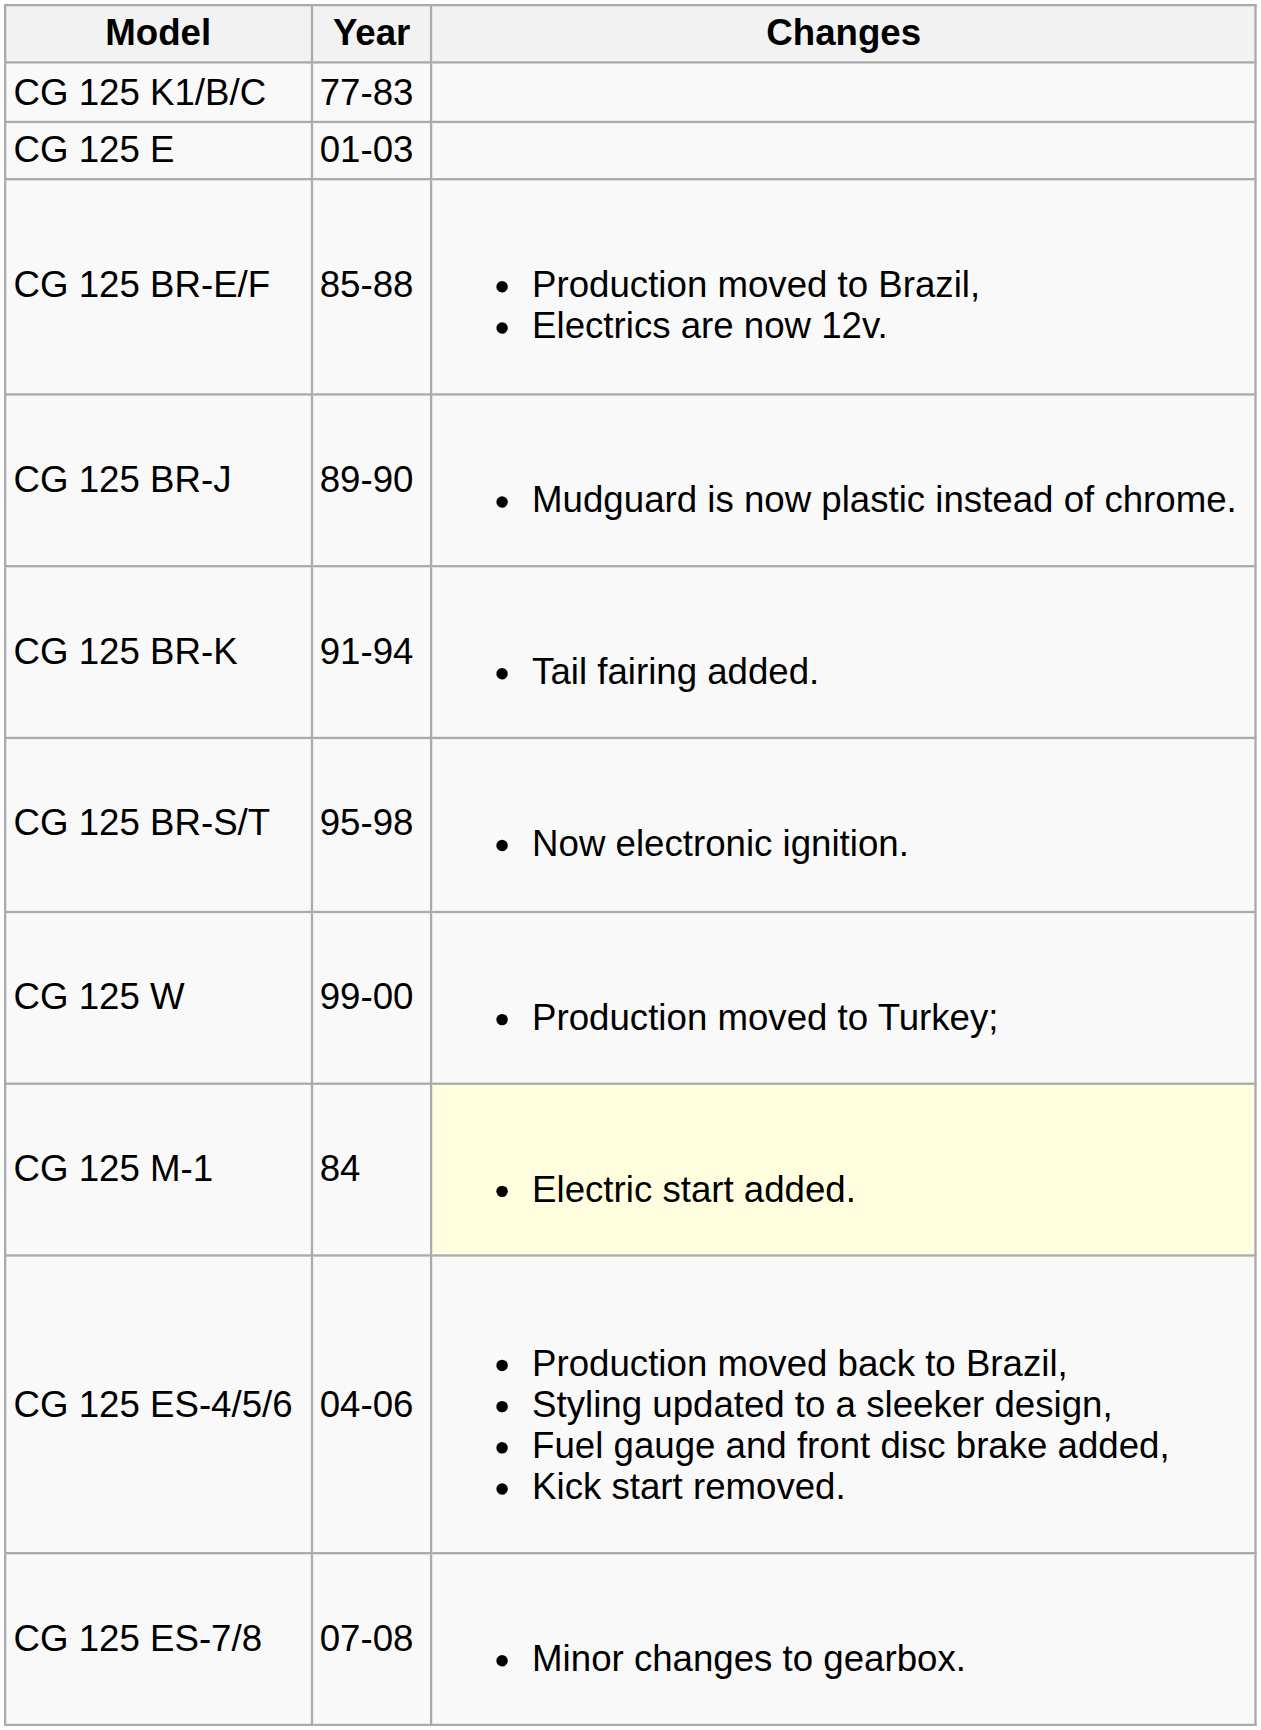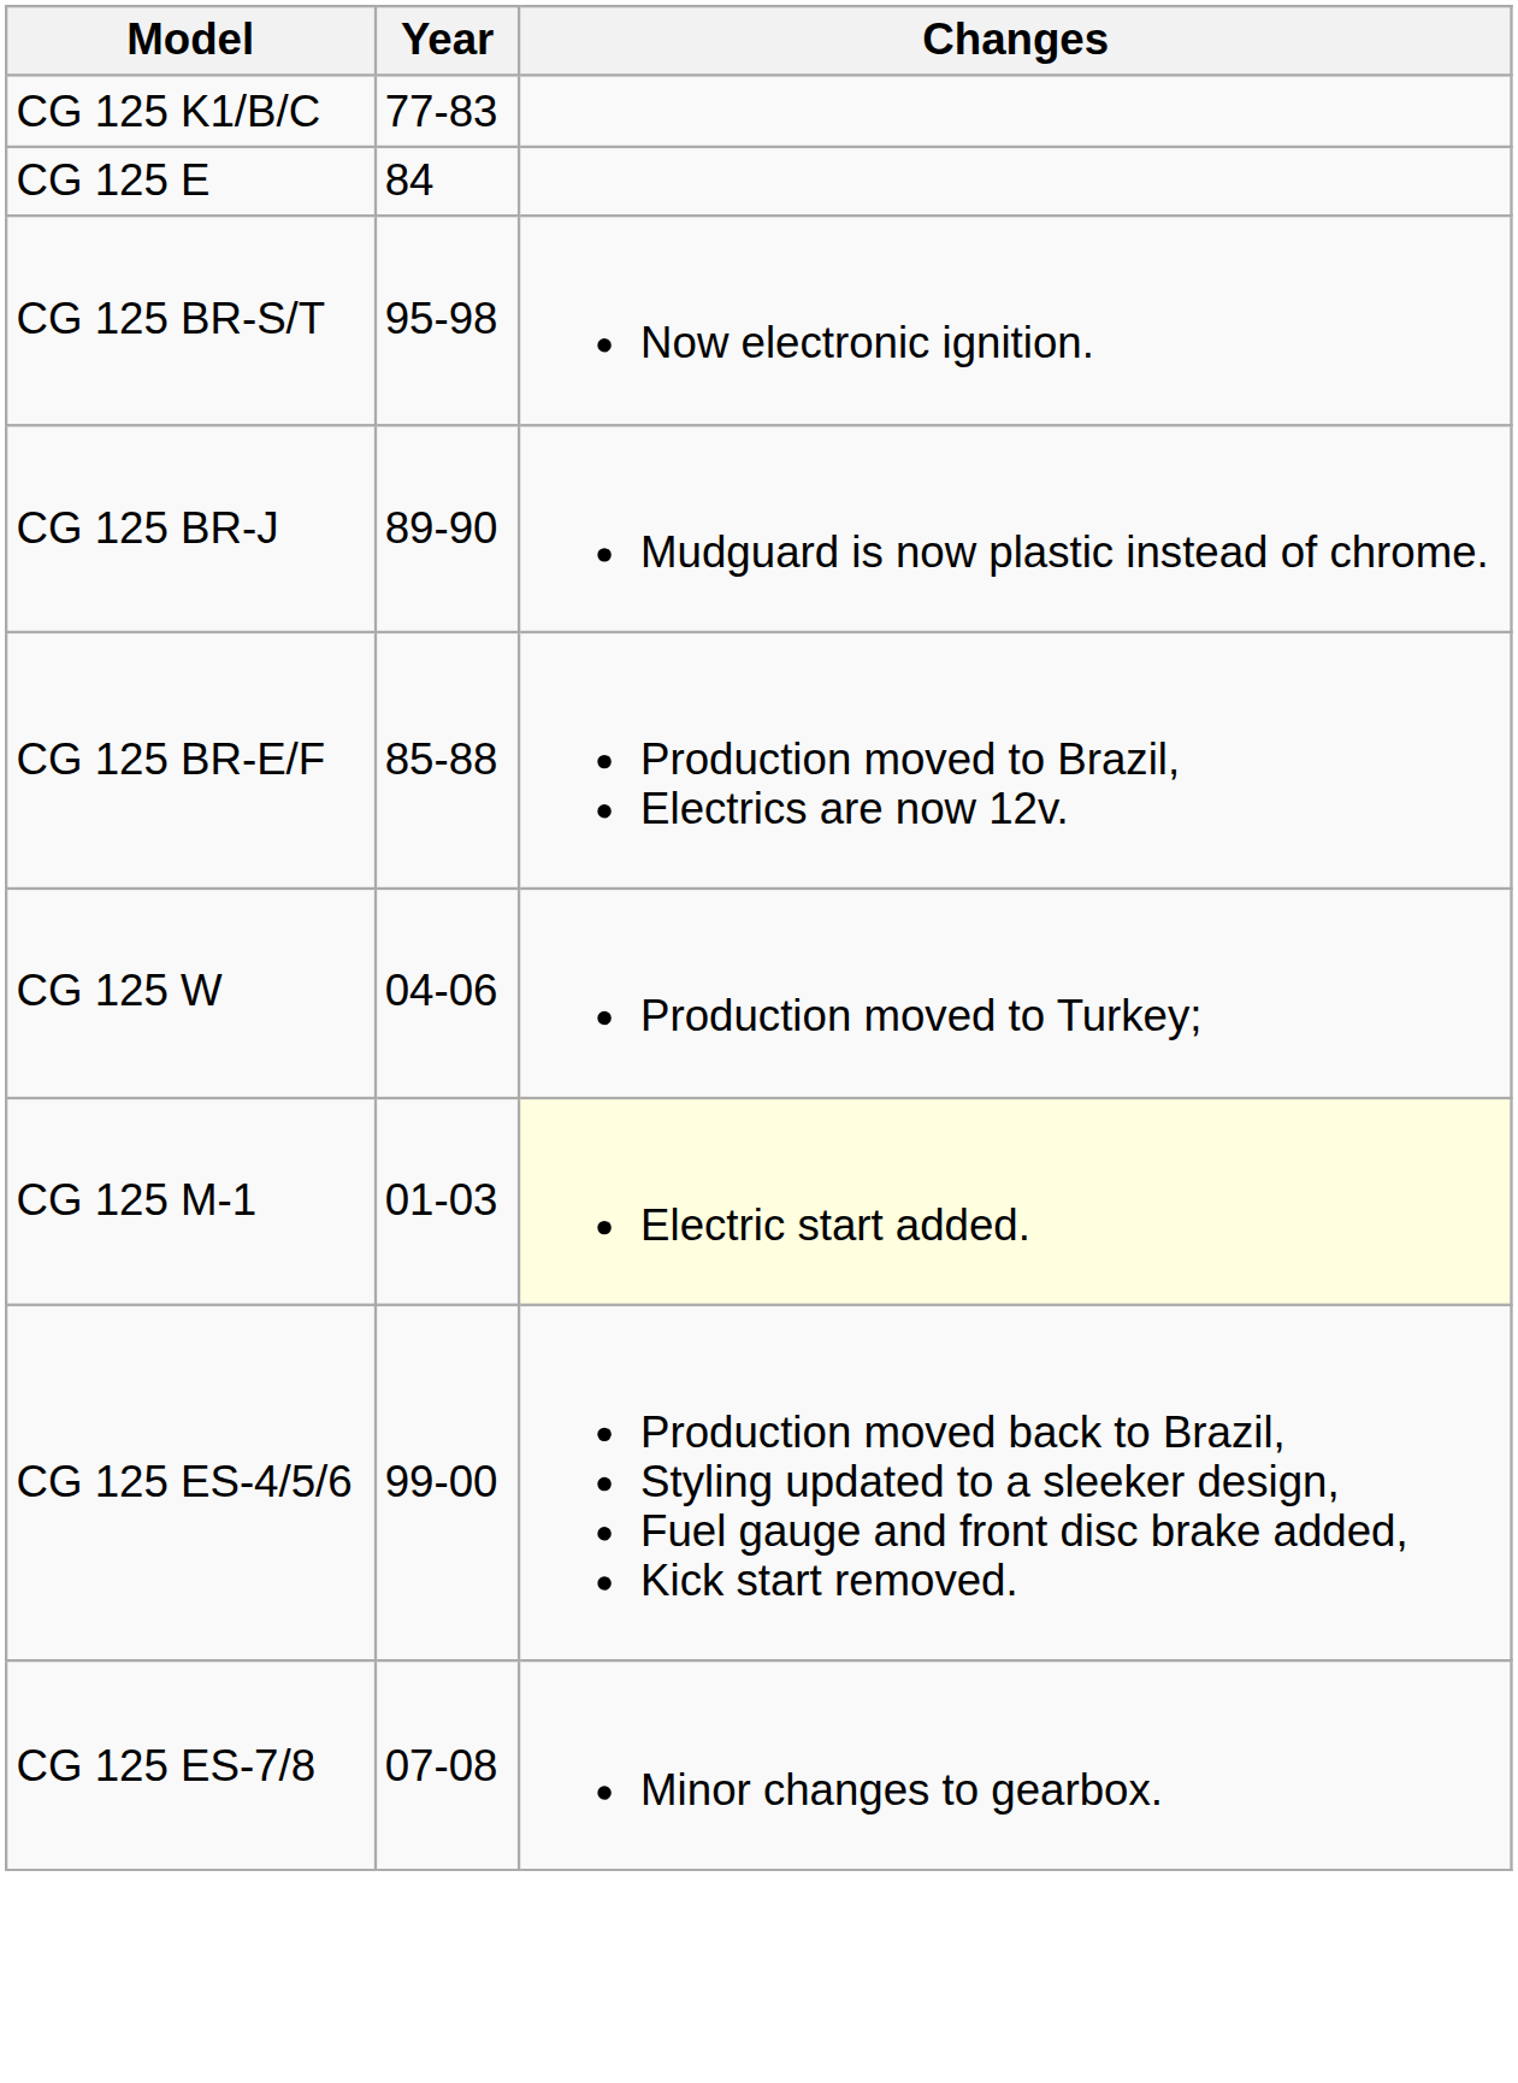CG 125 E | Year: 01-03 -> 84
rows swapped: CG 125 BR-E/F <-> CG 125 BR-S/T
- row: CG 125 BR-K | 91-94 | Tail fairing added.
CG 125 W | Year: 99-00 -> 04-06
CG 125 M-1 | Year: 84 -> 01-03
CG 125 ES-4/5/6 | Year: 04-06 -> 99-00
